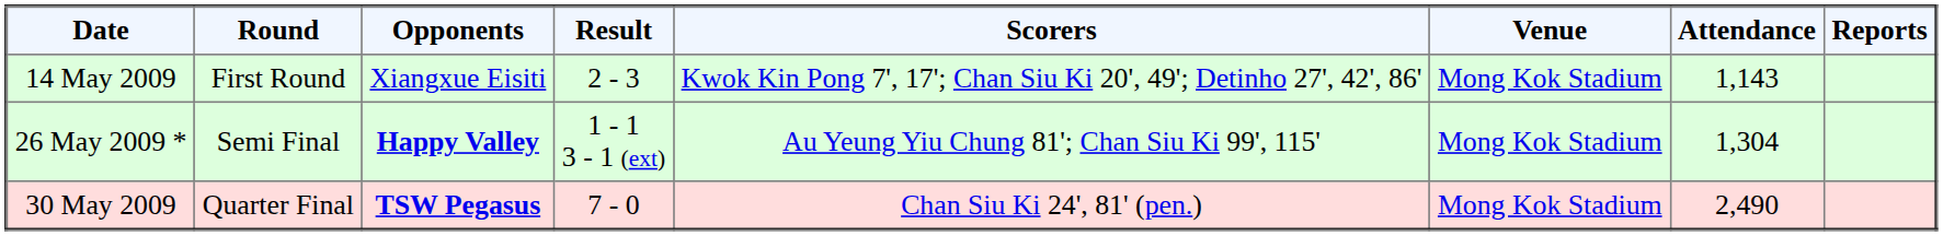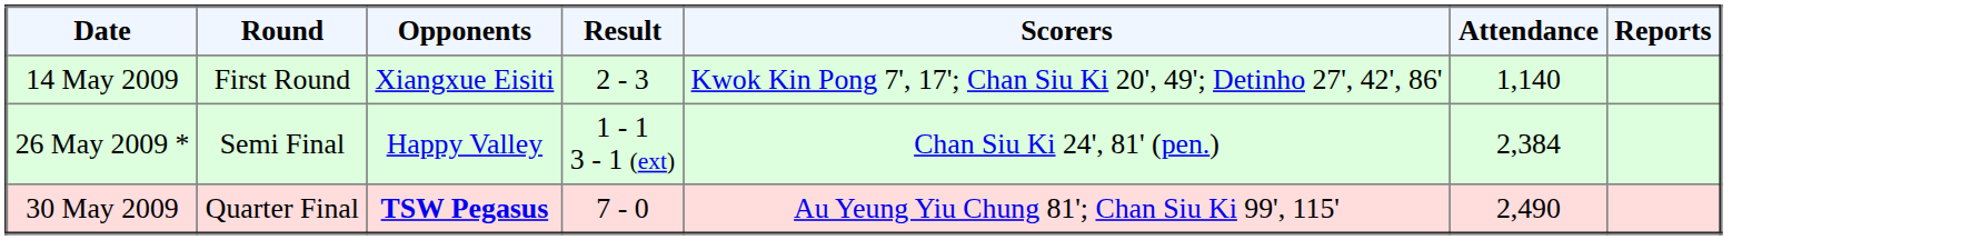- column: Venue | Mong Kok Stadium | Mong Kok Stadium | Mong Kok Stadium
14 May 2009 | Attendance: 1,143 -> 1,140
26 May 2009 * | Opponents: bold -> normal
26 May 2009 * | Scorers: Au Yeung Yiu Chung 81'; Chan Siu Ki 99', 115' -> Chan Siu Ki 24', 81' (pen.)
26 May 2009 * | Attendance: 1,304 -> 2,384
30 May 2009 | Scorers: Chan Siu Ki 24', 81' (pen.) -> Au Yeung Yiu Chung 81'; Chan Siu Ki 99', 115'
